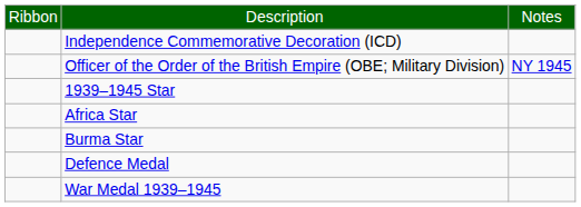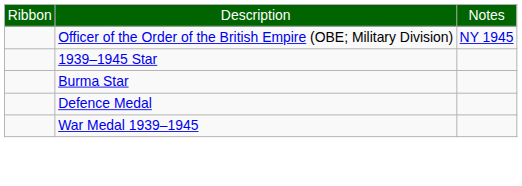- row: Independence Commemorative Decoration (ICD)
- row: Africa Star
